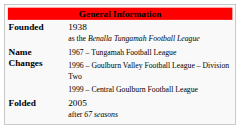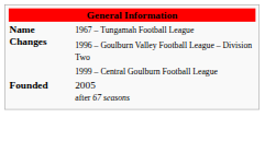- row: Founded | 1938 as the Benalla Tungamah Football League
2005 after 67 seasons | column 1: Folded -> Founded
